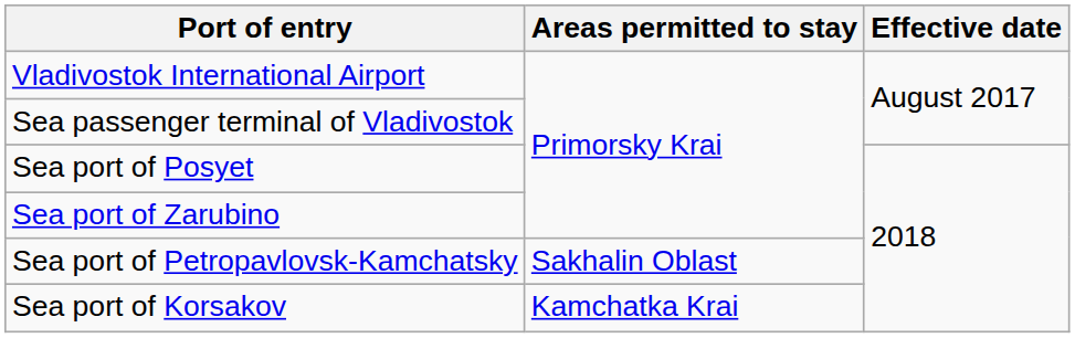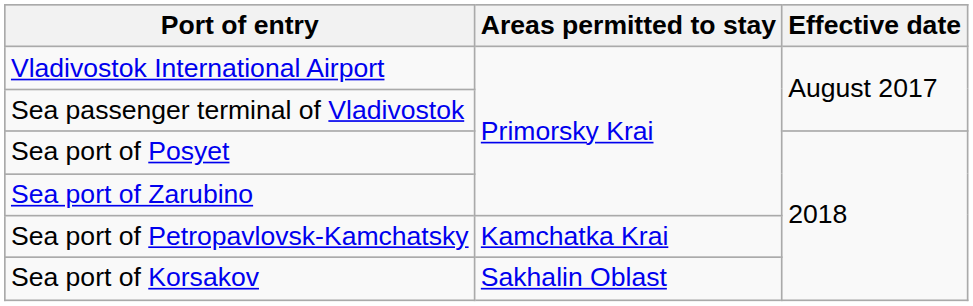Sea port of Petropavlovsk-Kamchatsky | Areas permitted to stay: Sakhalin Oblast -> Kamchatka Krai
Sea port of Korsakov | Areas permitted to stay: Kamchatka Krai -> Sakhalin Oblast
